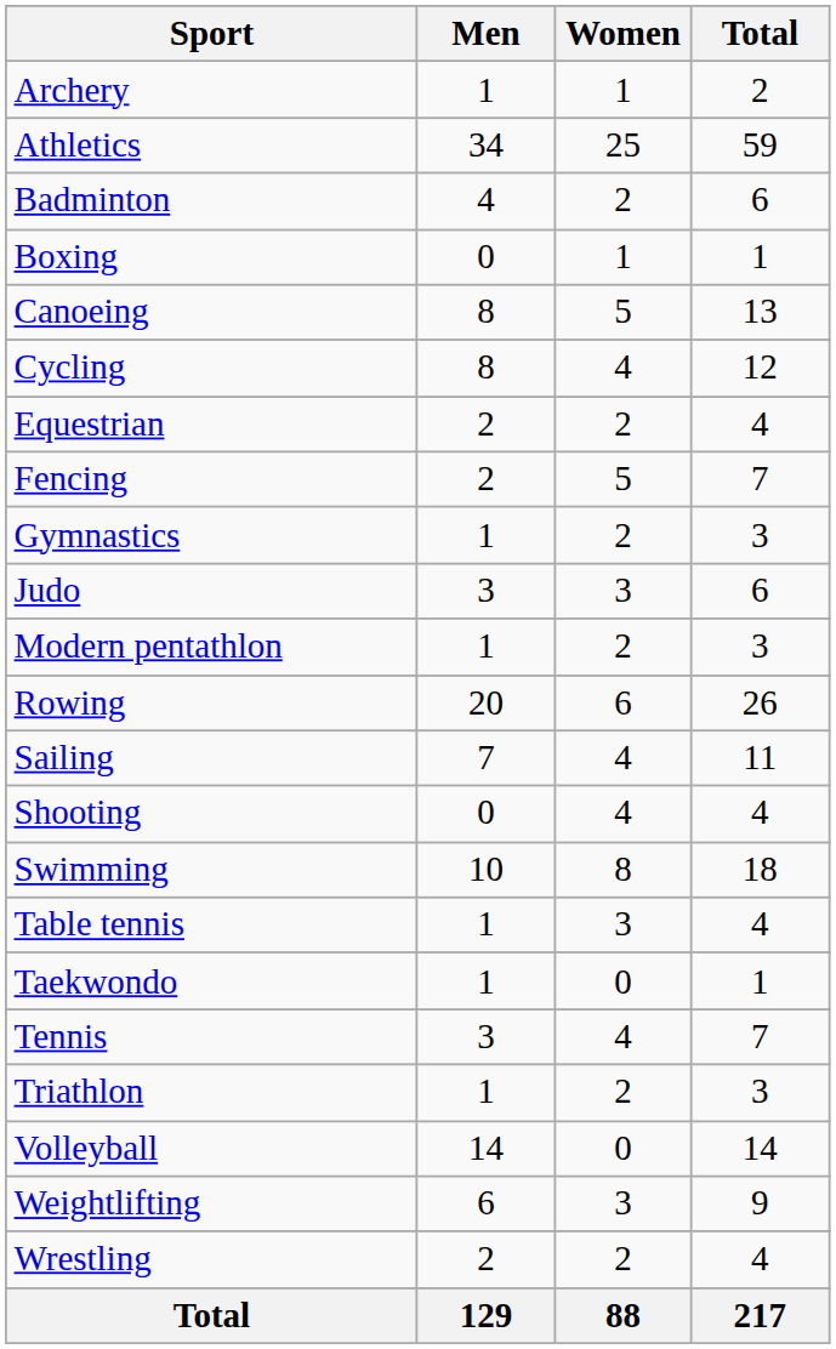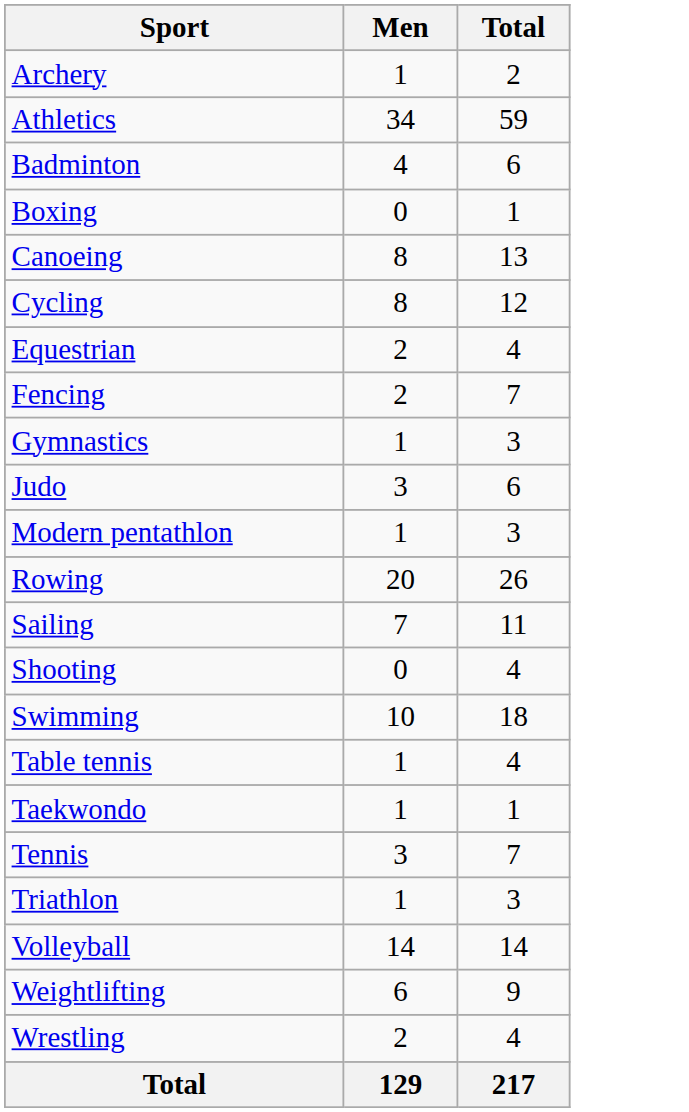- column: Women | 1 | 25 | 2 | 1 | 5 | 4 | 2 | 5 | 2 | 3 | 2 | 6 | 4 | 4 | 8 | 3 | 0 | 4 | 2 | 0 | 3 | 2 | 88
